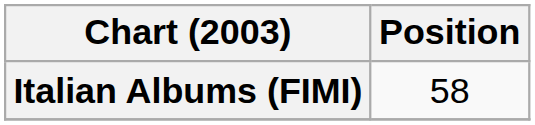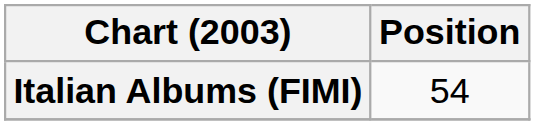Italian Albums (FIMI) | Position: 58 -> 54
